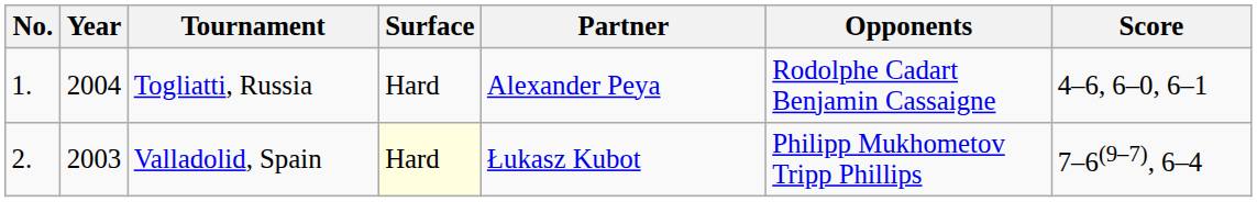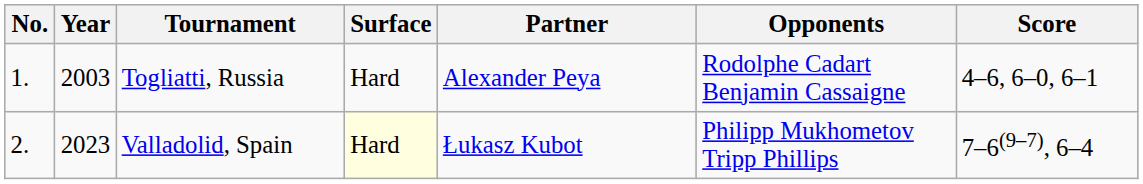Togliatti, Russia | Year: 2004 -> 2003
Valladolid, Spain | Year: 2003 -> 2023
